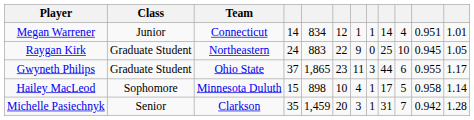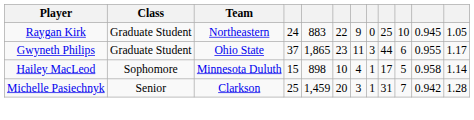- row: Megan Warrener | Junior | Connecticut | 14 | 834 | 12 | 1 | 1 | 14 | 4 | 0.951 | 1.01
Michelle Pasiechnyk | column 4: 35 -> 25
